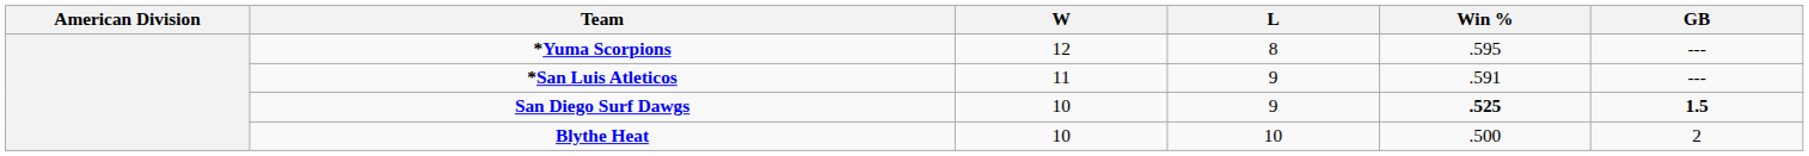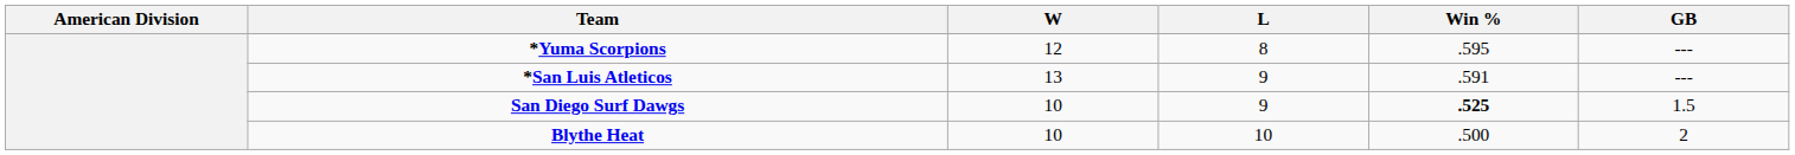*San Luis Atleticos | W: 11 -> 13
San Diego Surf Dawgs | GB: bold -> normal
